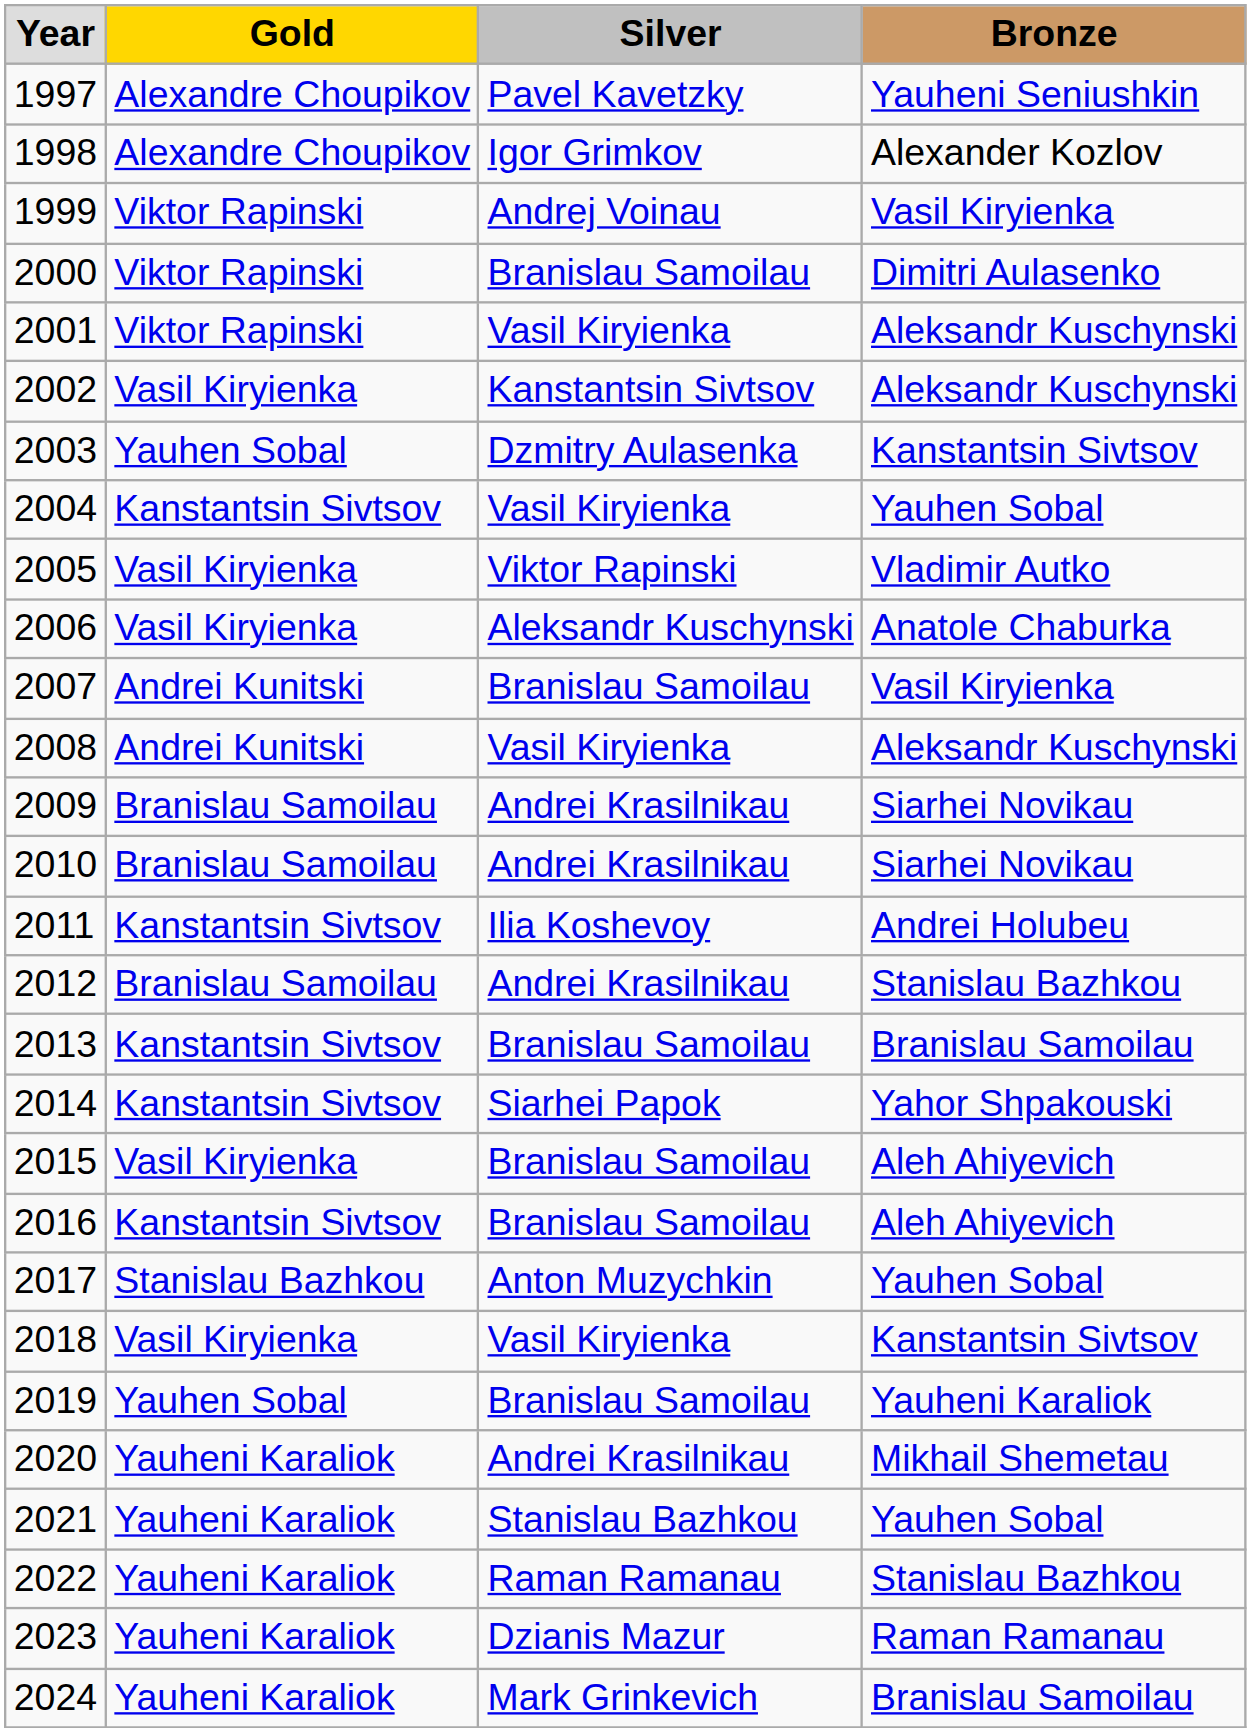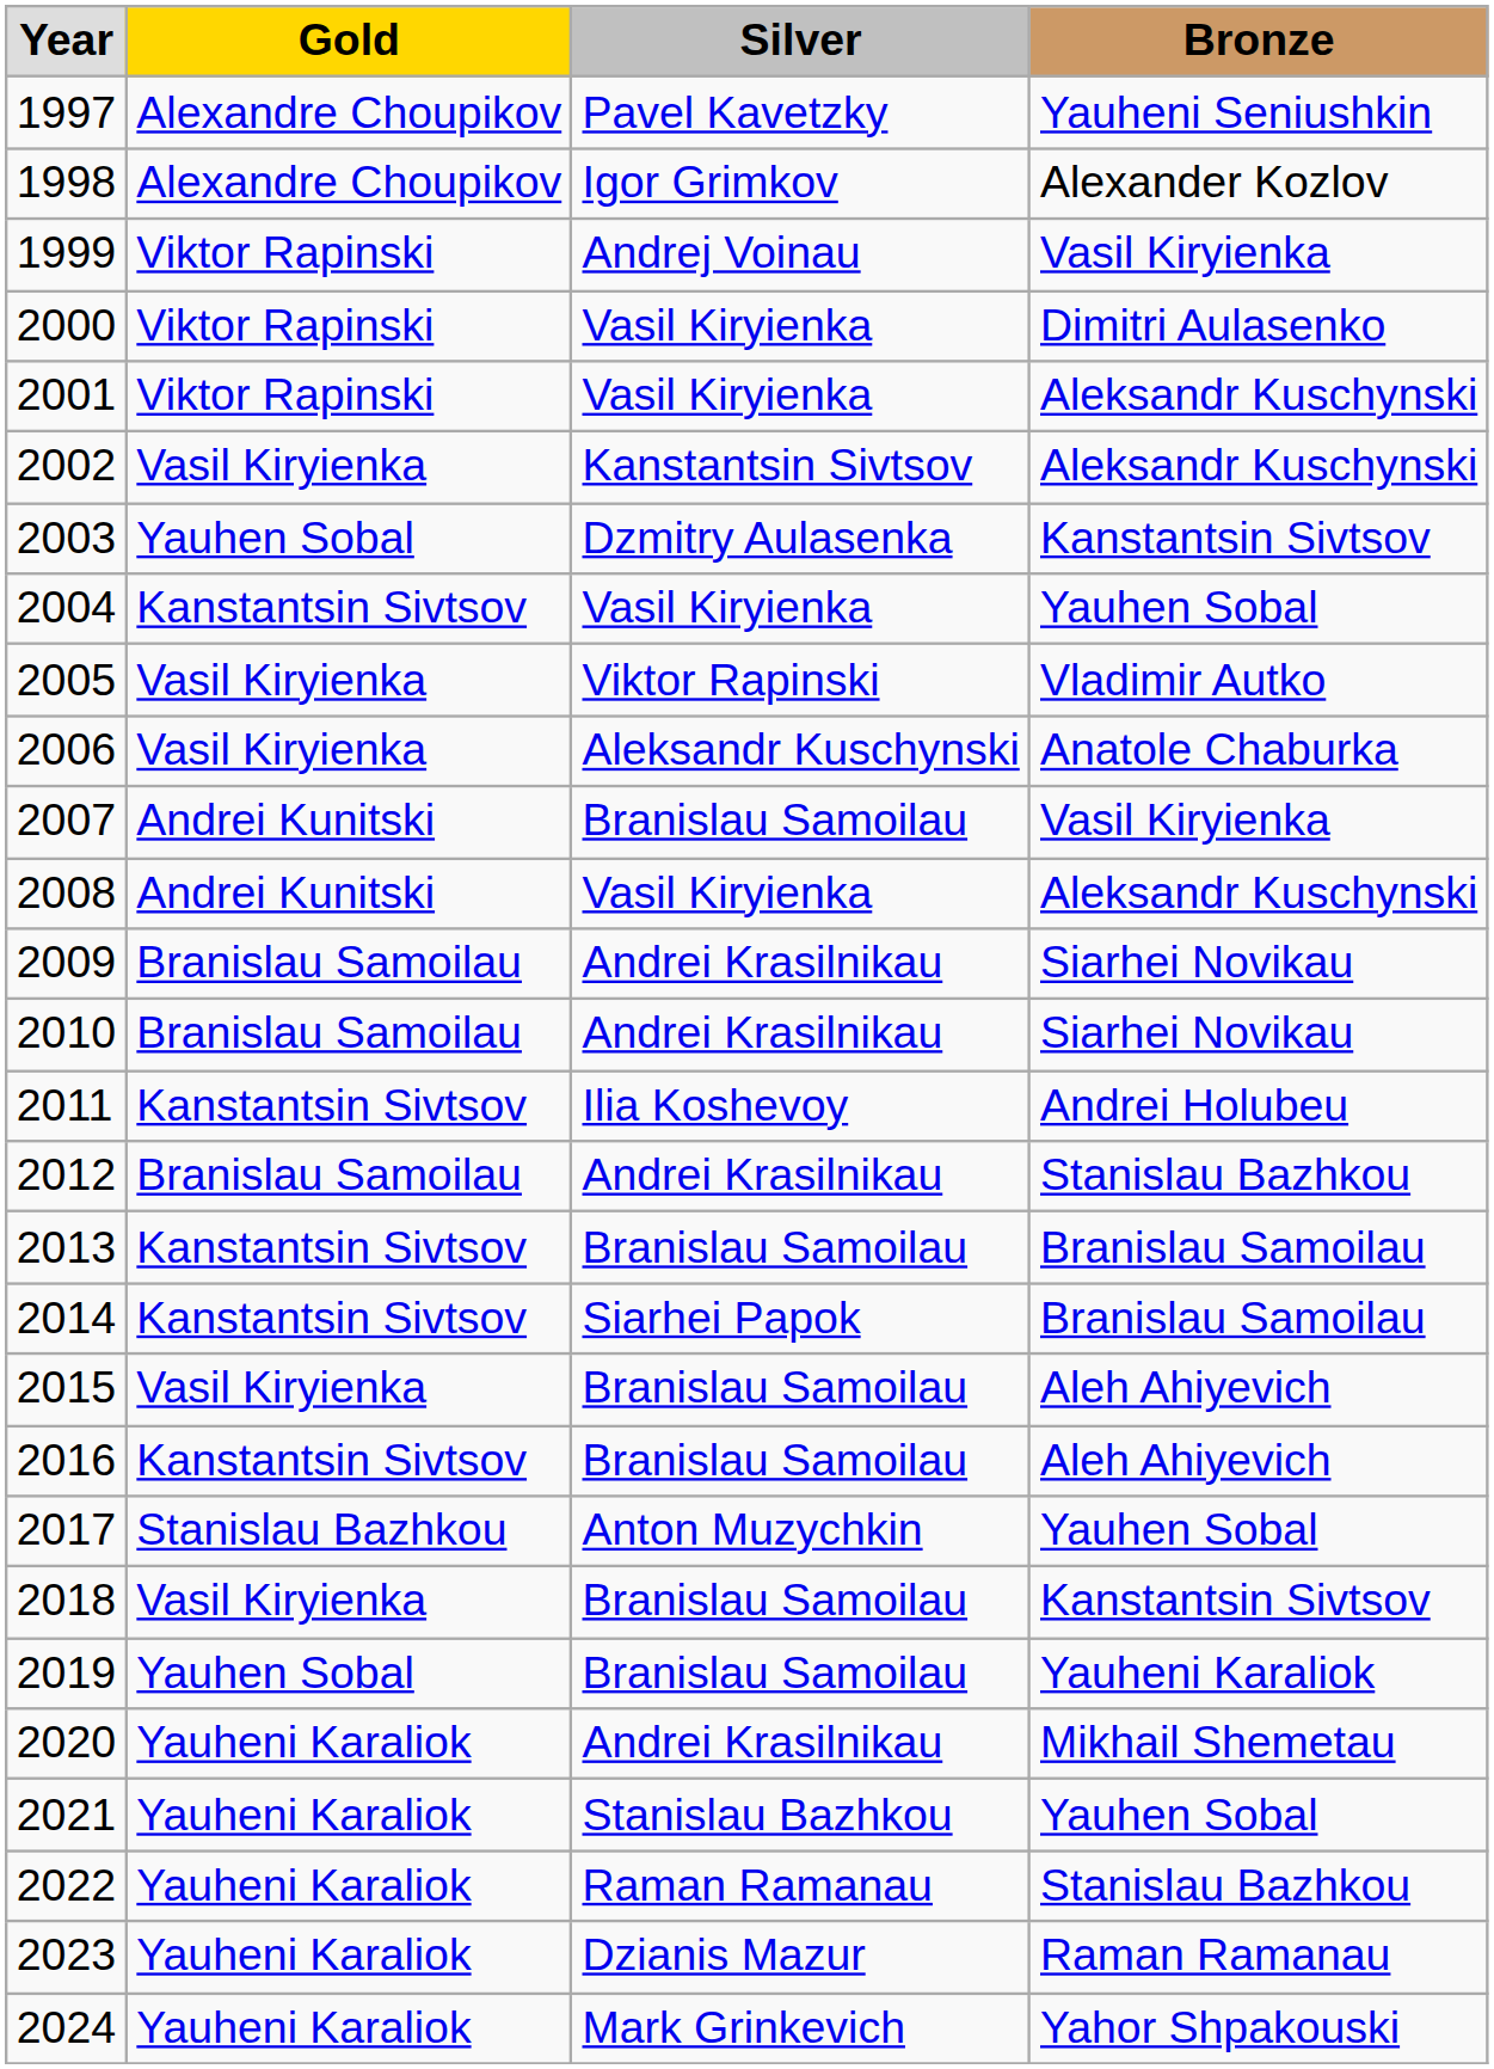2000 | Silver: Branislau Samoilau -> Vasil Kiryienka
2014 | Bronze: Yahor Shpakouski -> Branislau Samoilau
2018 | Silver: Vasil Kiryienka -> Branislau Samoilau
2024 | Bronze: Branislau Samoilau -> Yahor Shpakouski
